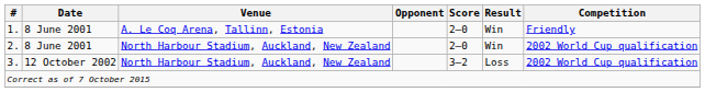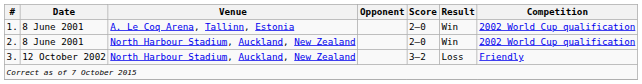1. | Competition: Friendly -> 2002 World Cup qualification
3. | Competition: 2002 World Cup qualification -> Friendly
